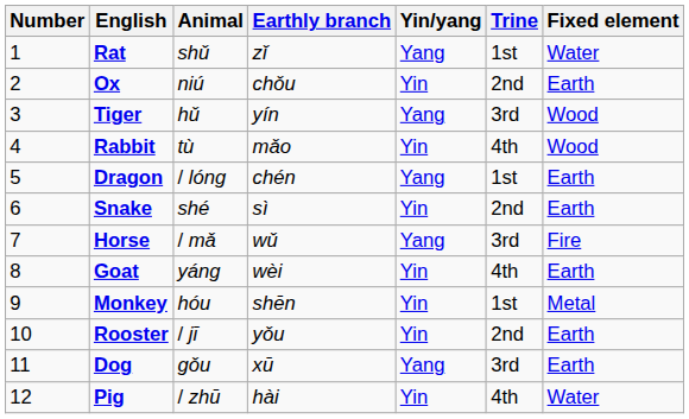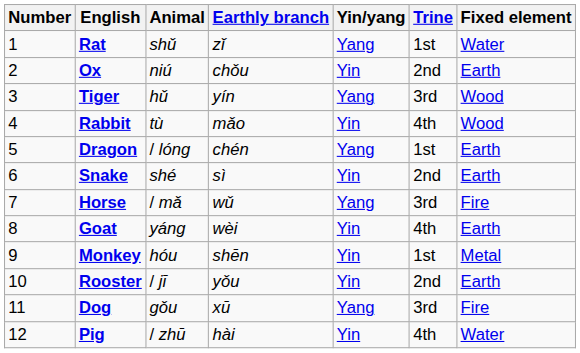Dog | Fixed element: Earth -> Fire
